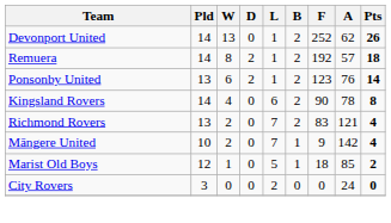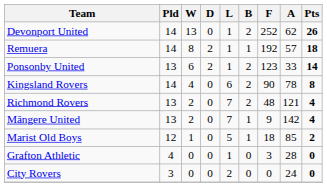Remuera | B: 2 -> 1
Ponsonby United | A: 76 -> 33
Richmond Rovers | F: 83 -> 48
Māngere United | Pld: 10 -> 13
+ row: Grafton Athletic | 4 | 0 | 0 | 1 | 0 | 3 | 28 | 0
